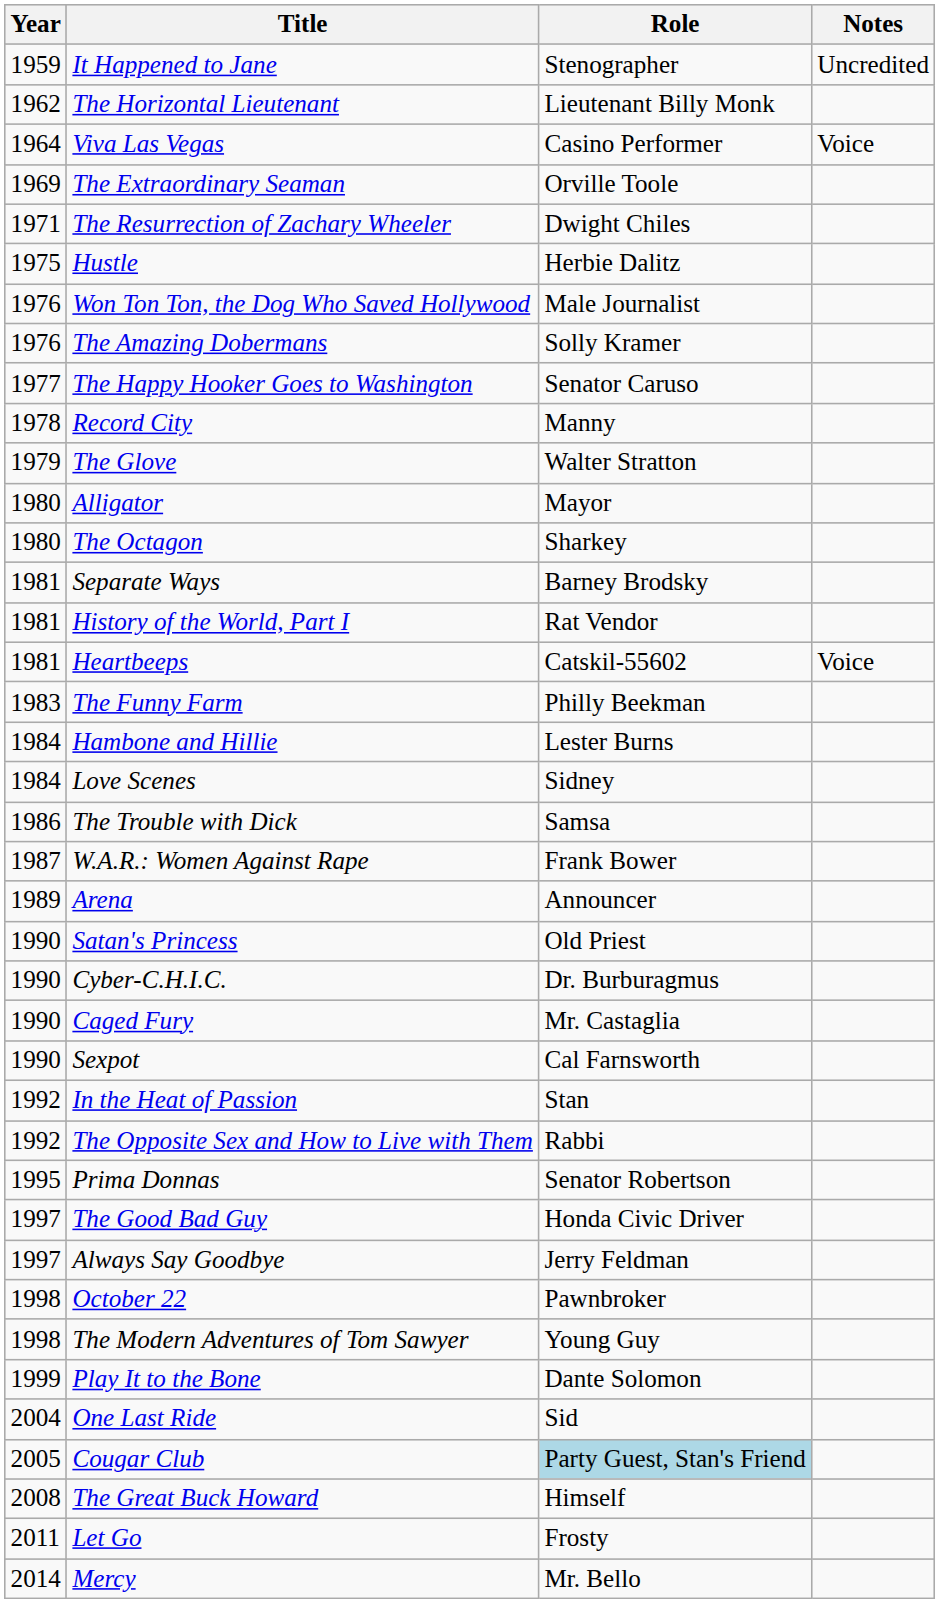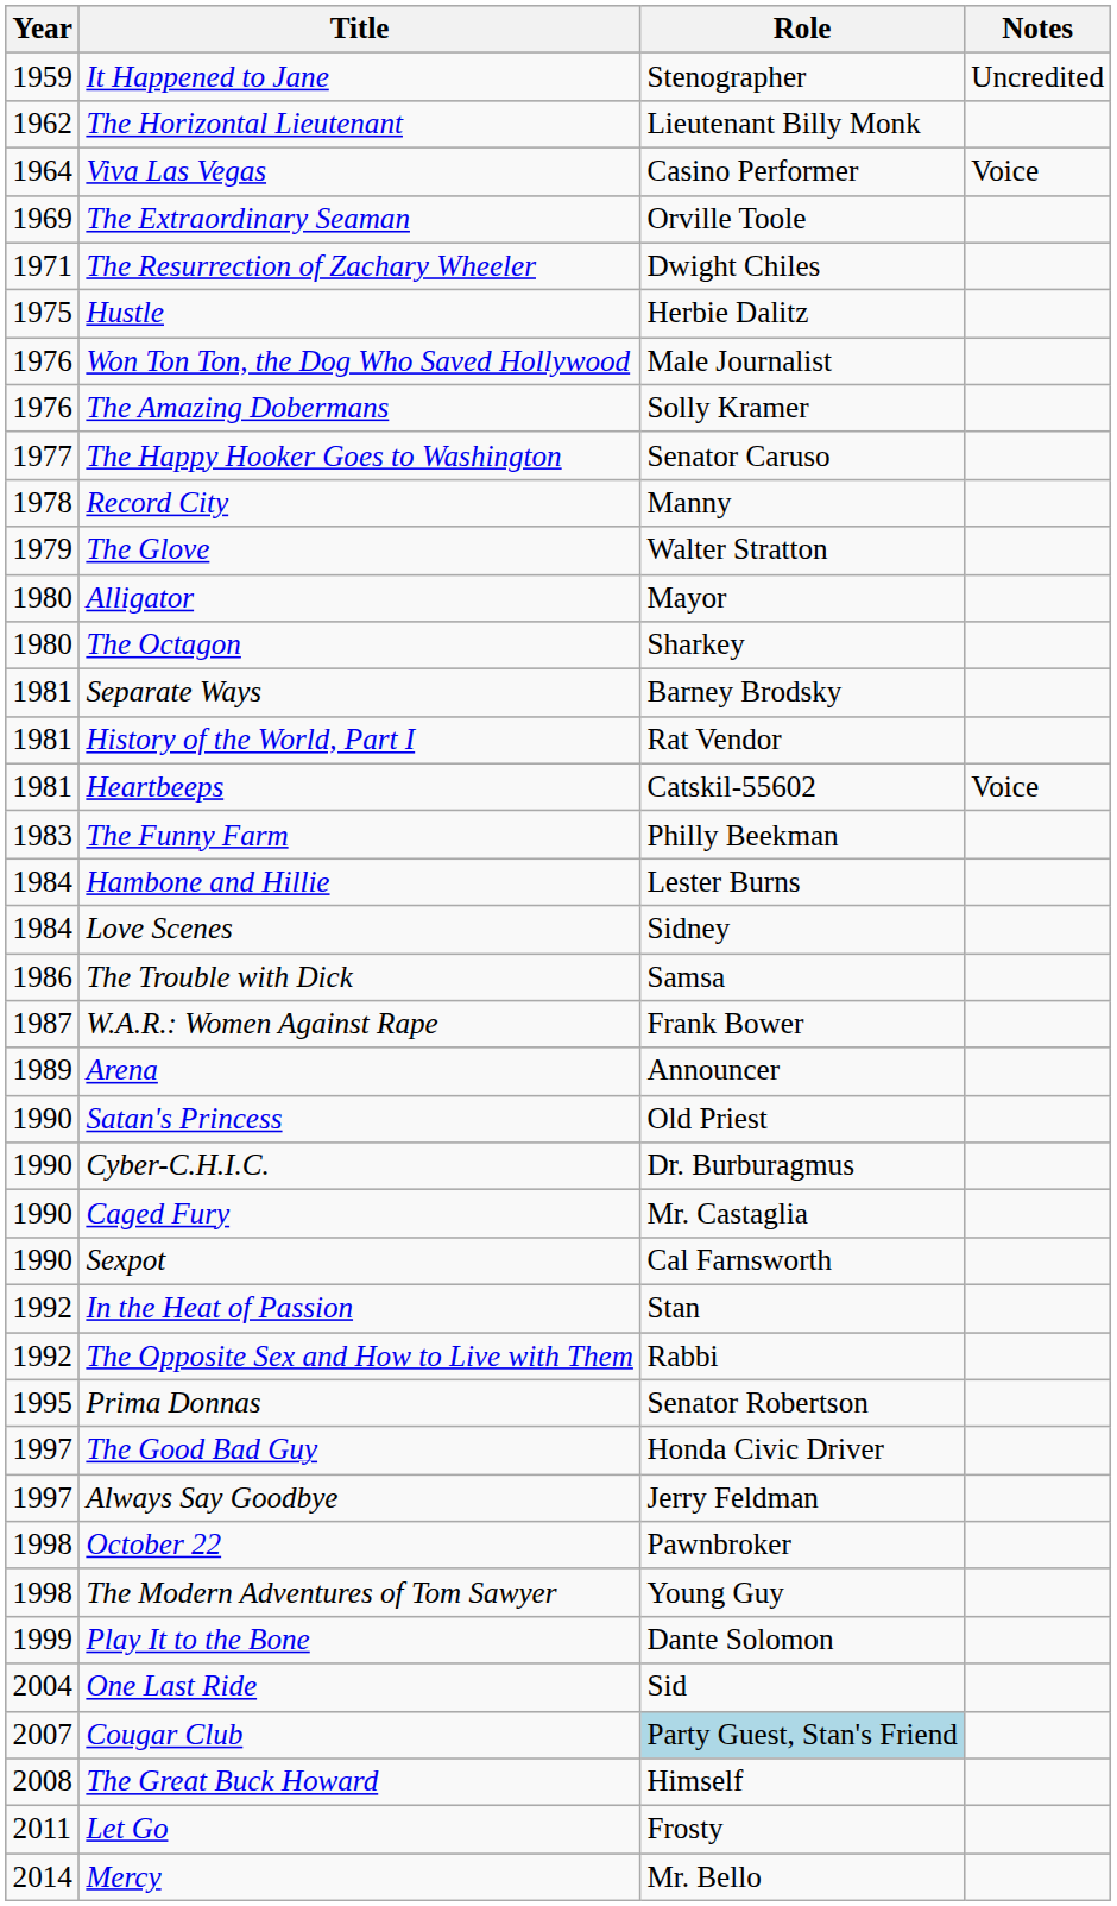Cougar Club | Year: 2005 -> 2007
